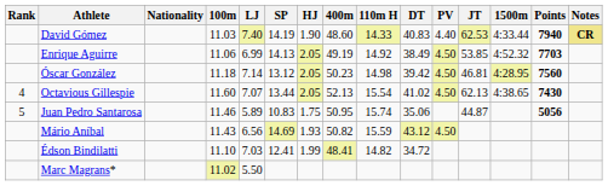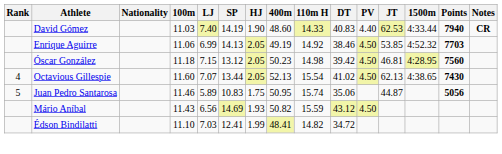David Gómez | Notes: khaki background -> no background
Enrique Aguirre | DT: 38.49 -> 38.46
Óscar González | LJ: 7.14 -> 7.15
- row: Marc Magrans* | 11.02 | 5.50
